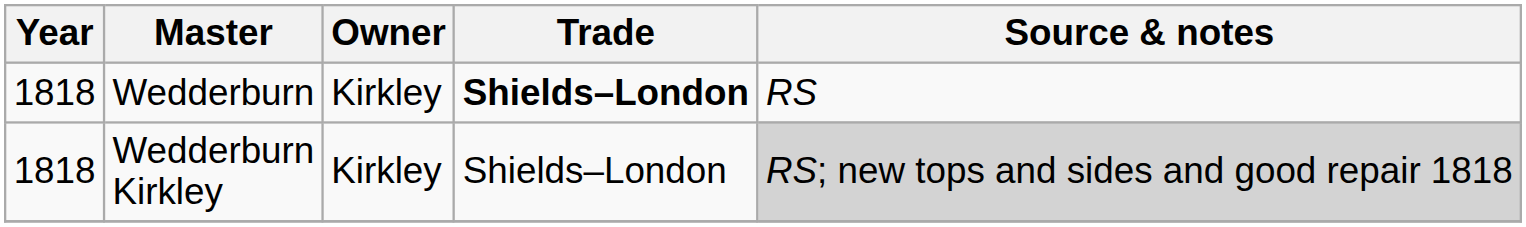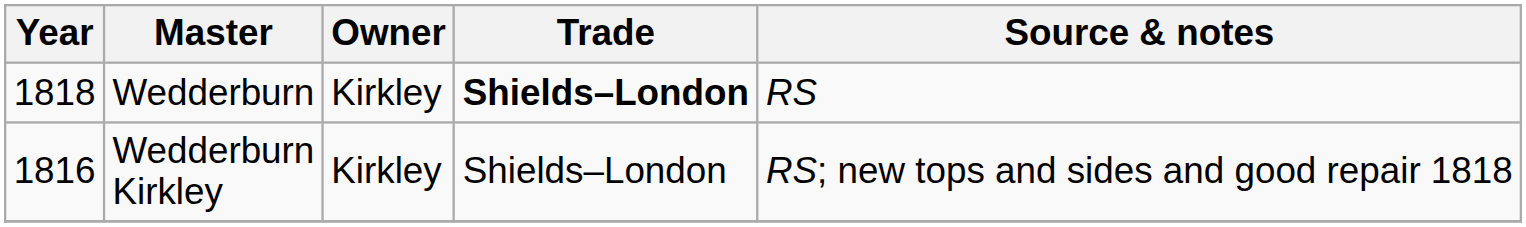Wedderburn Kirkley | Year: 1818 -> 1816
Wedderburn Kirkley | Source & notes: lightgrey background -> no background
